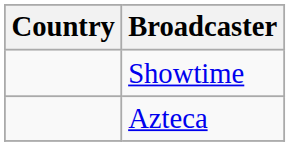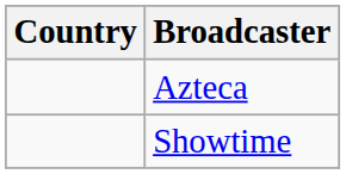rows swapped: Azteca <-> Showtime
